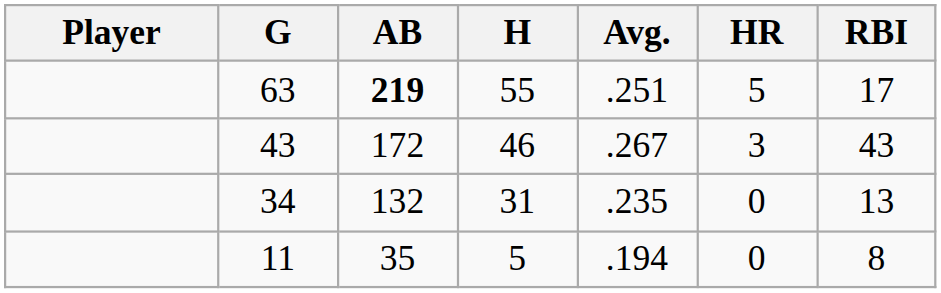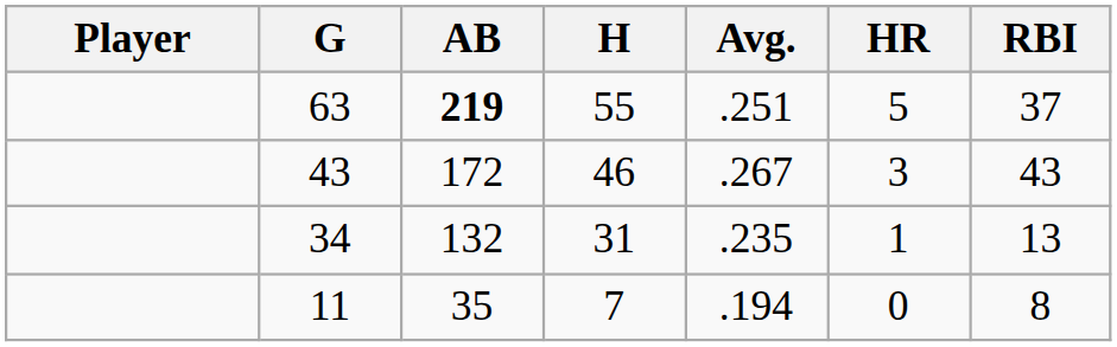63 | RBI: 17 -> 37
34 | HR: 0 -> 1
11 | H: 5 -> 7
